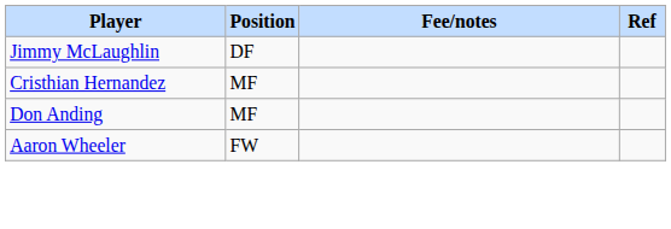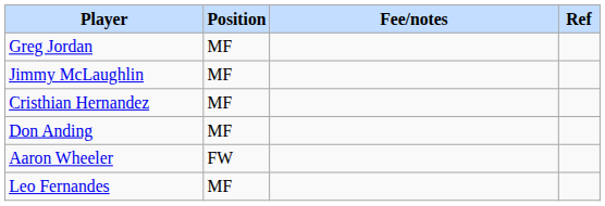+ row: Greg Jordan | MF
Jimmy McLaughlin | Position: DF -> MF
+ row: Leo Fernandes | MF
